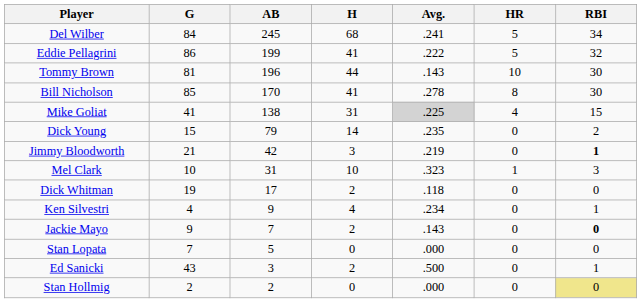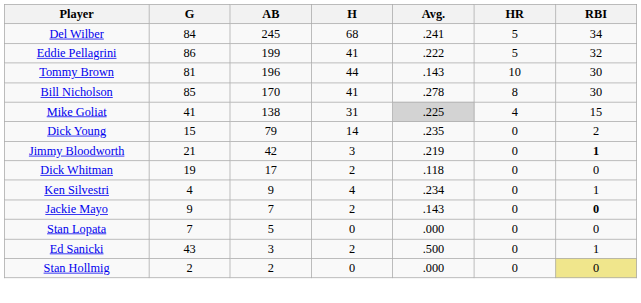- row: Mel Clark | 10 | 31 | 10 | .323 | 1 | 3
